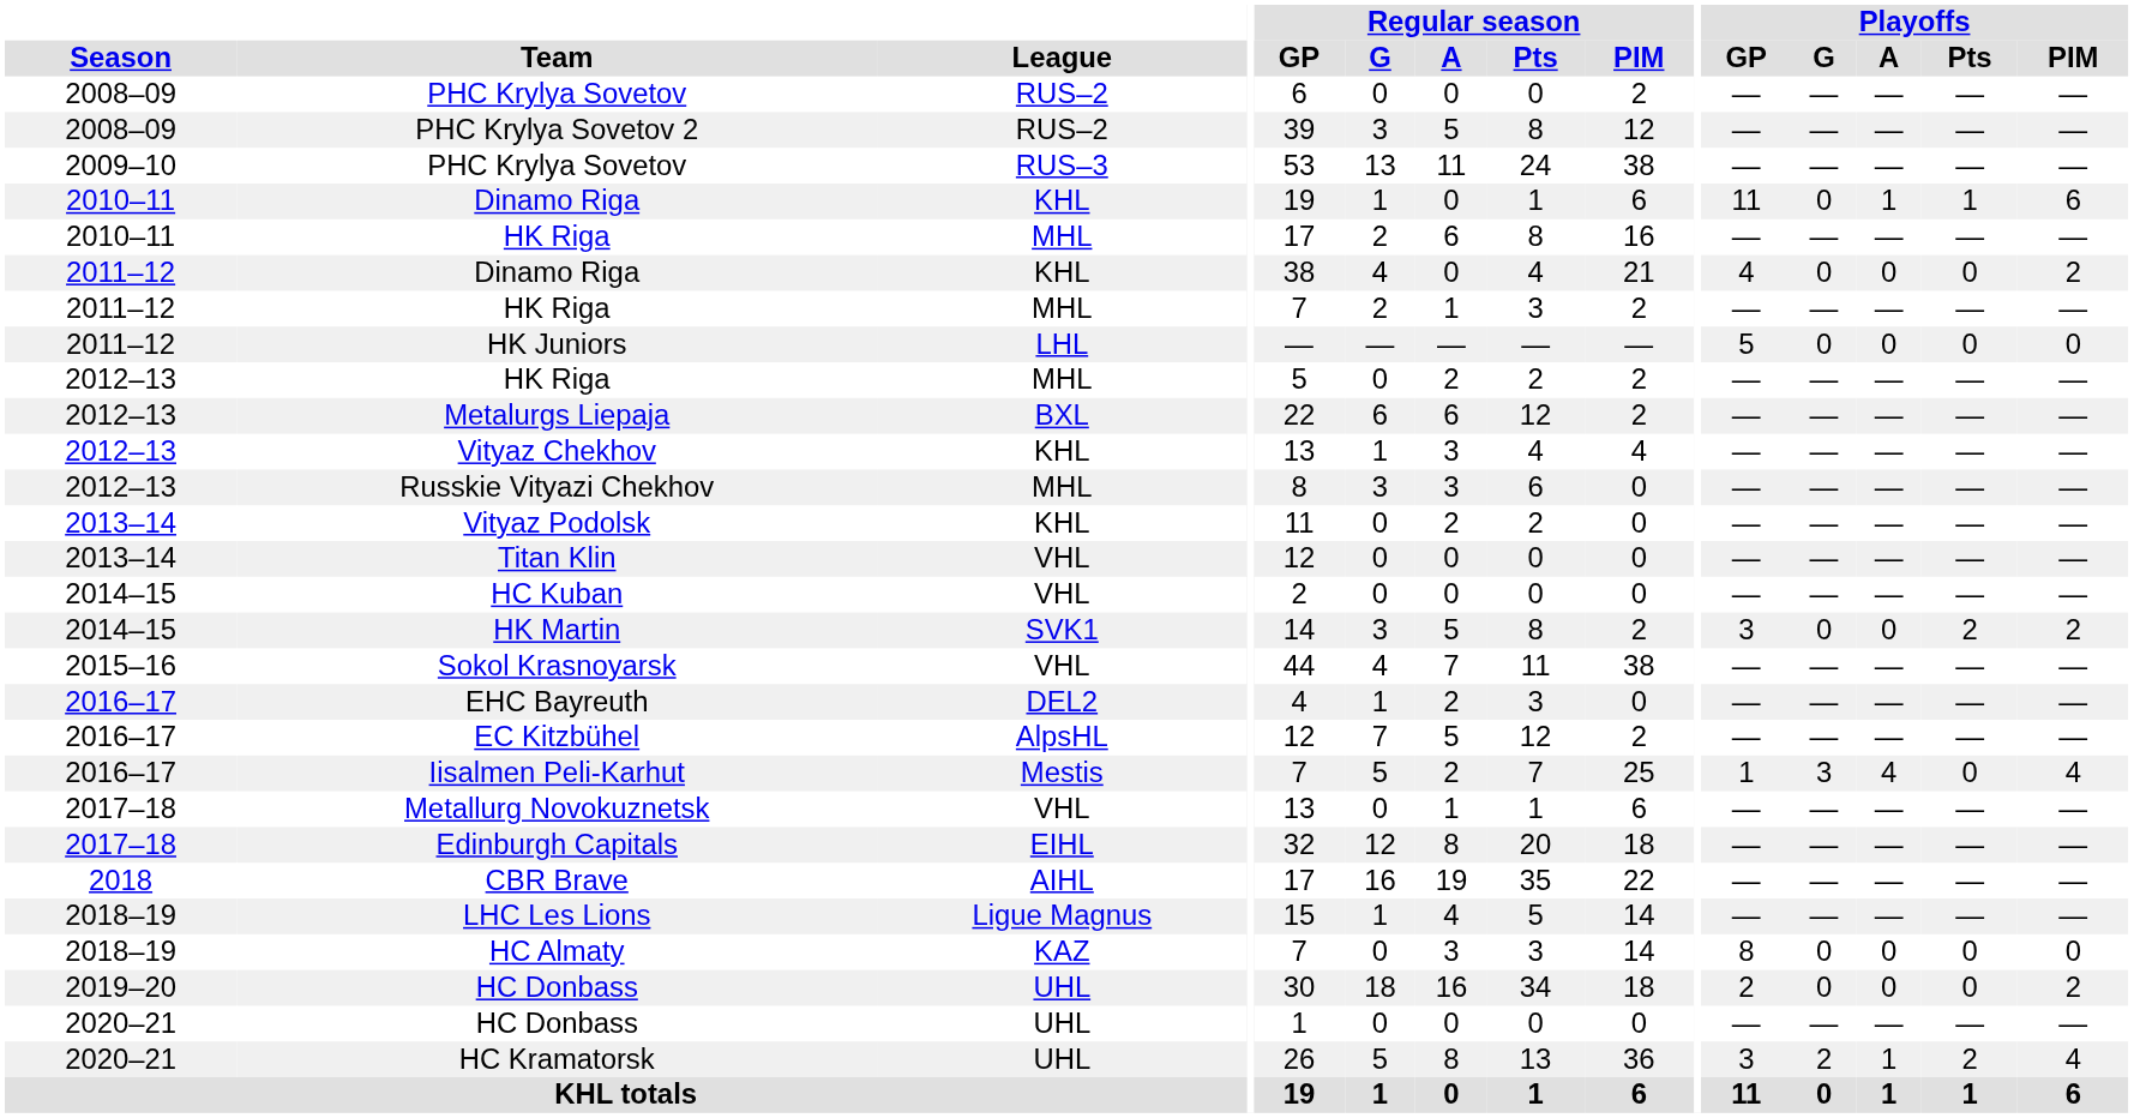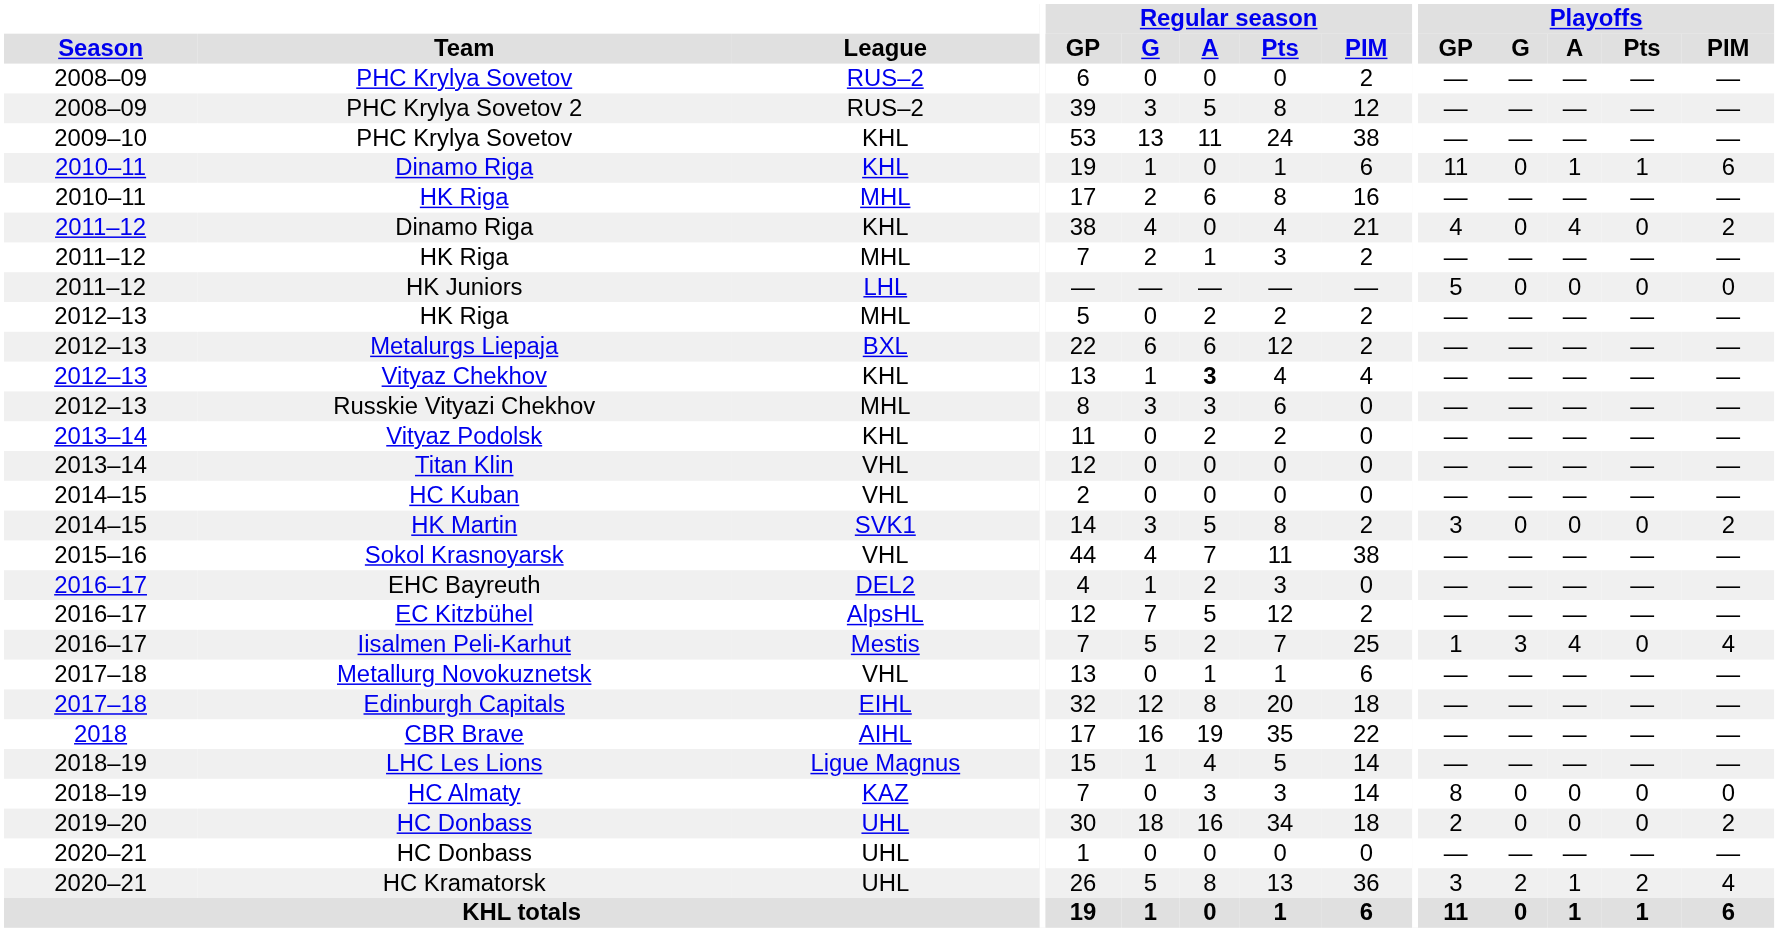2009–10 / PHC Krylya Sovetov | League: RUS–3 -> KHL
2011–12 / Dinamo Riga | Playoffs / A: 0 -> 4
Vityaz Chekhov | Regular season / A: normal -> bold
HK Martin | Playoffs / Pts: 2 -> 0
